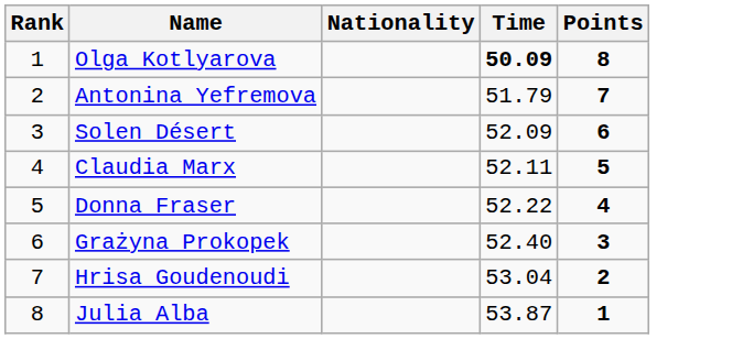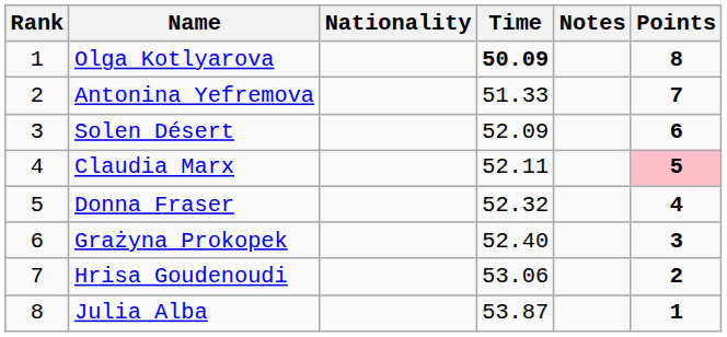+ column: Notes
Antonina Yefremova | Time: 51.79 -> 51.33
Claudia Marx | Points: no background -> pink background
Donna Fraser | Time: 52.22 -> 52.32
Hrisa Goudenoudi | Time: 53.04 -> 53.06
